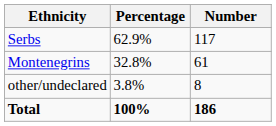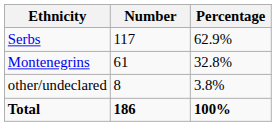columns swapped: Number <-> Percentage
